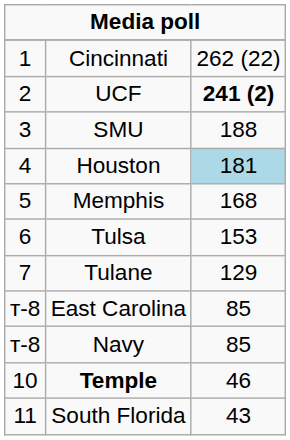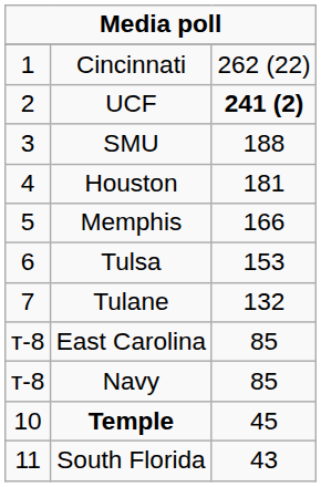Houston | column 3: lightblue background -> no background
Memphis | column 3: 168 -> 166
Tulane | column 3: 129 -> 132
Temple | column 3: 46 -> 45
